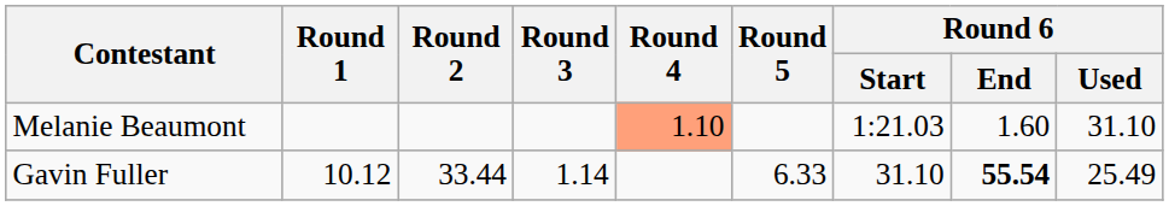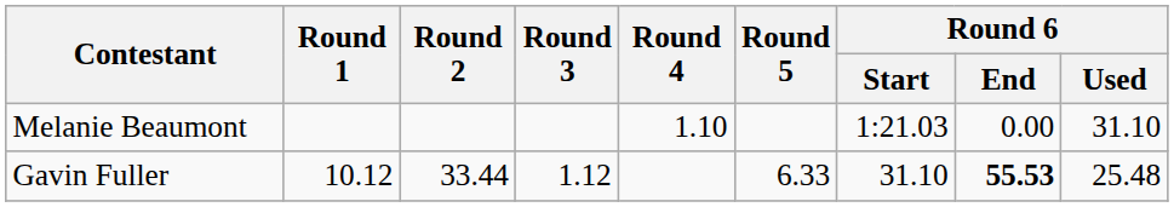Melanie Beaumont | Round 4: lightsalmon background -> no background
Melanie Beaumont | Round 6 / End: 1.60 -> 0.00
Gavin Fuller | Round 3: 1.14 -> 1.12
Gavin Fuller | Round 6 / End: 55.54 -> 55.53
Gavin Fuller | Round 6 / Used: 25.49 -> 25.48
